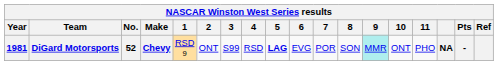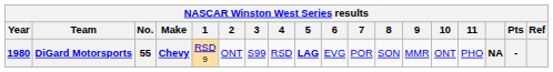DiGard Motorsports | Year: 1981 -> 1980
DiGard Motorsports | No.: 52 -> 55
DiGard Motorsports | 9: paleturquoise background -> no background
